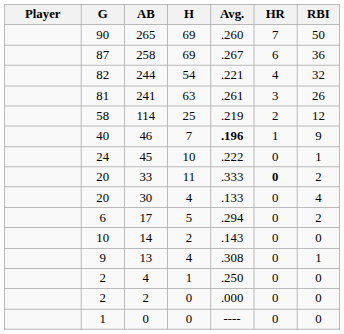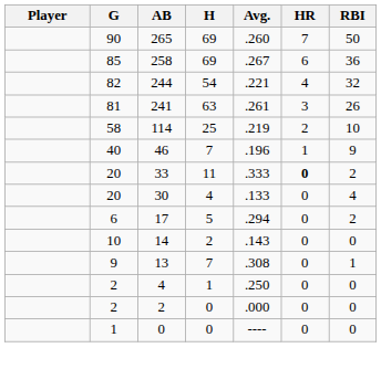258 | G: 87 -> 85
114 | RBI: 12 -> 10
46 | Avg.: bold -> normal
- row: 24 | 45 | 10 | .222 | 0 | 1
13 | H: 4 -> 7
